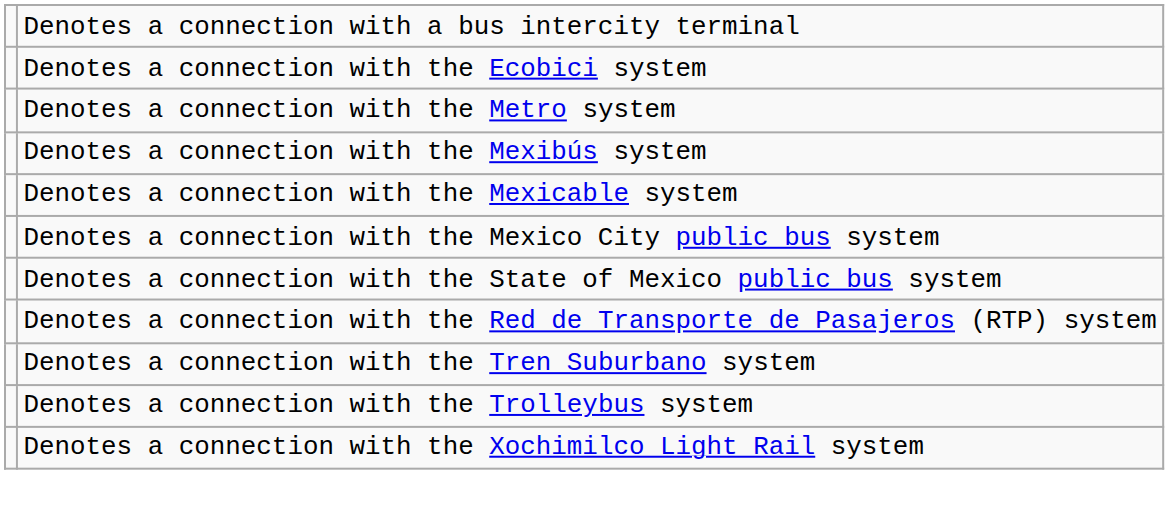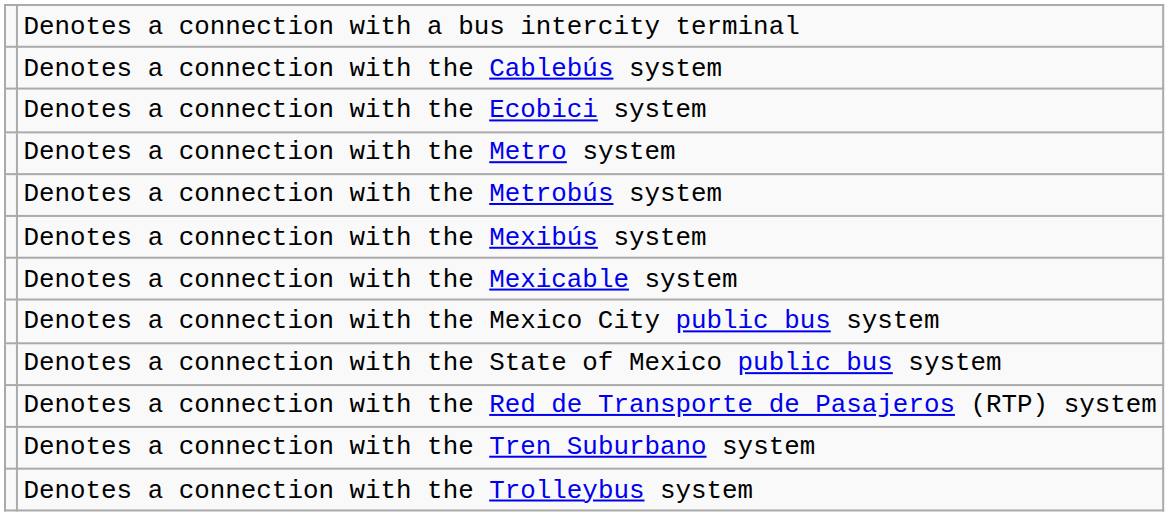+ row: Denotes a connection with the Cablebús system
+ row: Denotes a connection with the Metrobús system
- row: Denotes a connection with the Xochimilco Light Rail system
